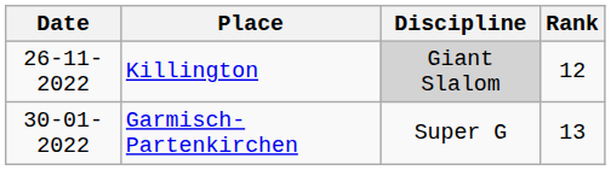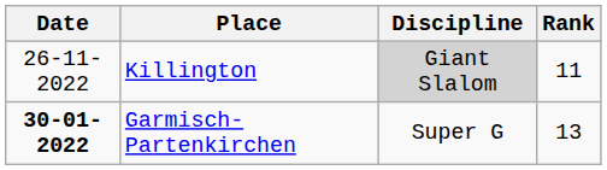Killington | Rank: 12 -> 11
Garmisch-Partenkirchen | Date: normal -> bold
